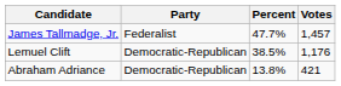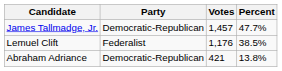columns swapped: Votes <-> Percent
James Tallmadge, Jr. | Party: Federalist -> Democratic-Republican
Lemuel Clift | Party: Democratic-Republican -> Federalist
